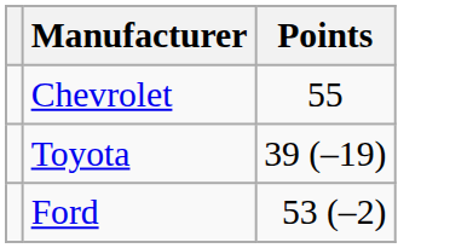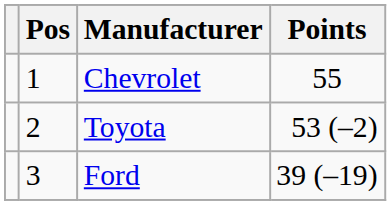+ column: Pos | 1 | 2 | 3
Toyota | Points: 39 (–19) -> 53 (–2)
Ford | Points: 53 (–2) -> 39 (–19)
